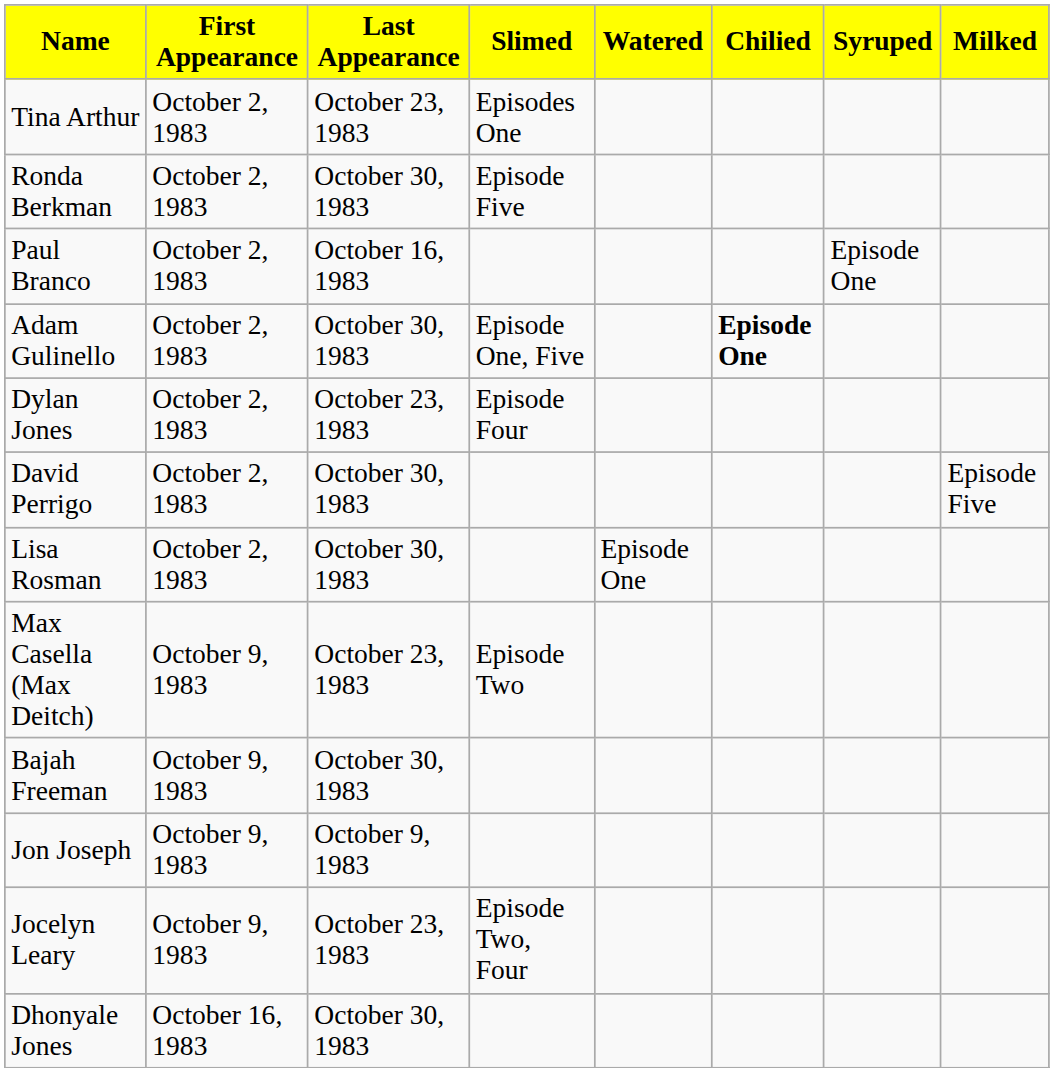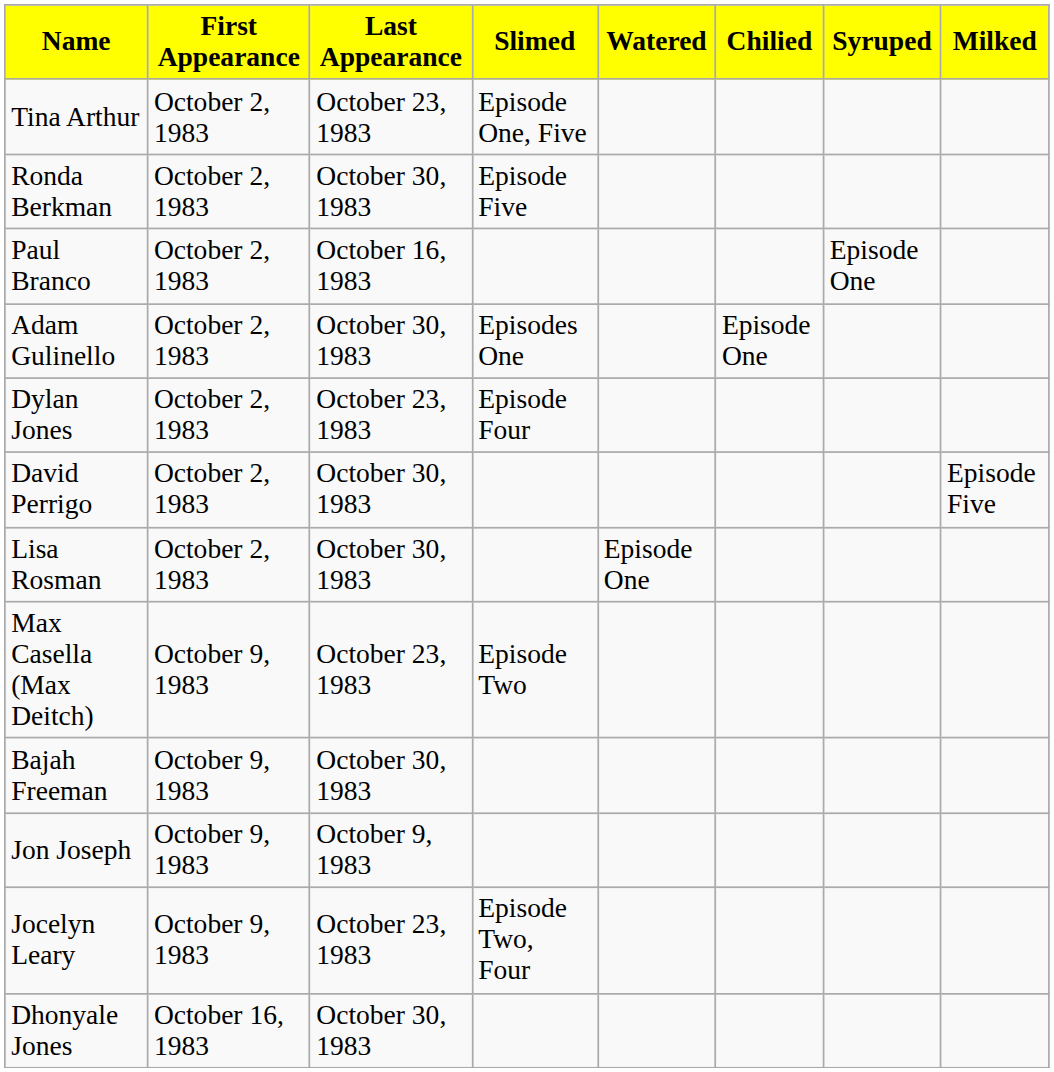Tina Arthur | Slimed: Episodes One -> Episode One, Five
Adam Gulinello | Slimed: Episode One, Five -> Episodes One
Adam Gulinello | Chilied: bold -> normal
